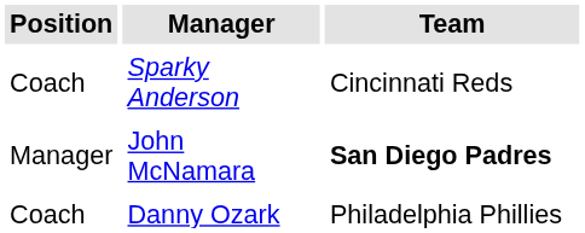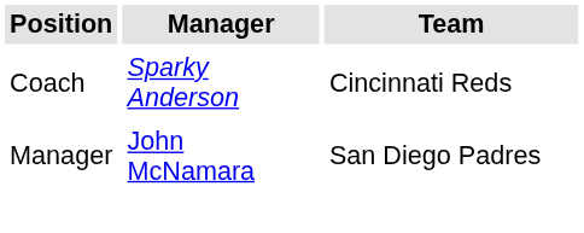John McNamara | Team: bold -> normal
- row: Coach | Danny Ozark | Philadelphia Phillies
